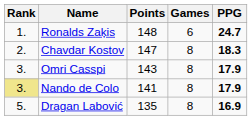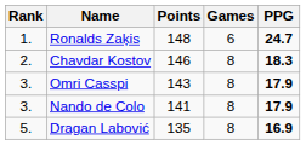Chavdar Kostov | Points: 147 -> 146
Nando de Colo | Rank: khaki background -> no background
